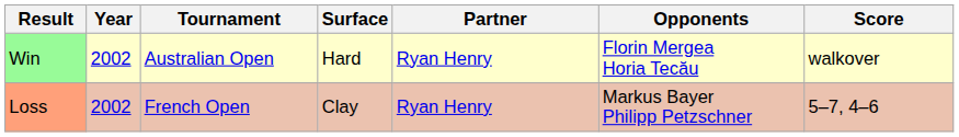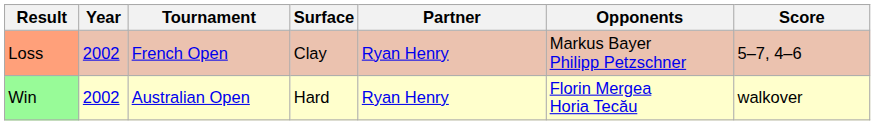rows swapped: Win <-> Loss
